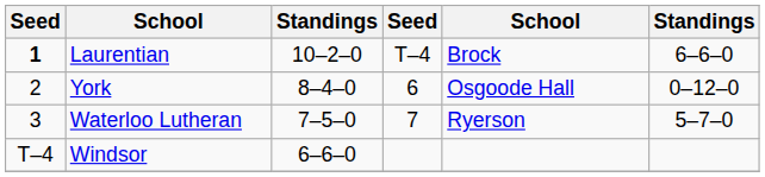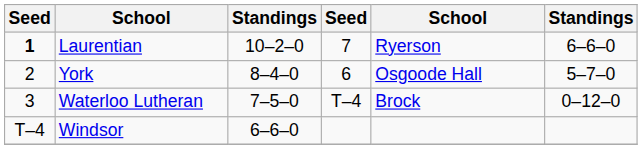Laurentian | column 4: T–4 -> 7
Laurentian | column 5: Brock -> Ryerson
York | column 6: 0–12–0 -> 5–7–0
Waterloo Lutheran | column 4: 7 -> T–4
Waterloo Lutheran | column 5: Ryerson -> Brock
Waterloo Lutheran | column 6: 5–7–0 -> 0–12–0
